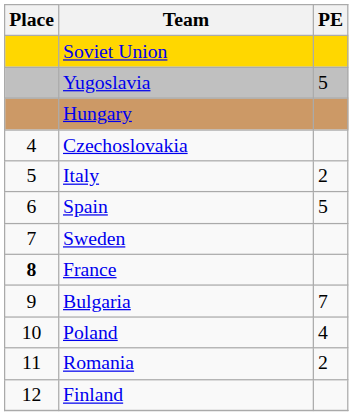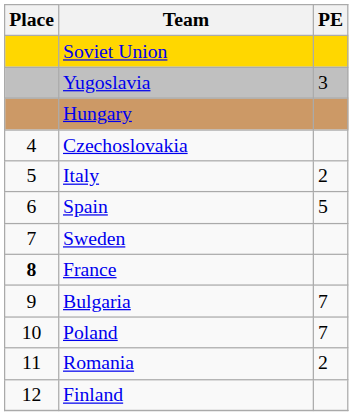Yugoslavia | PE: 5 -> 3
Poland | PE: 4 -> 7
